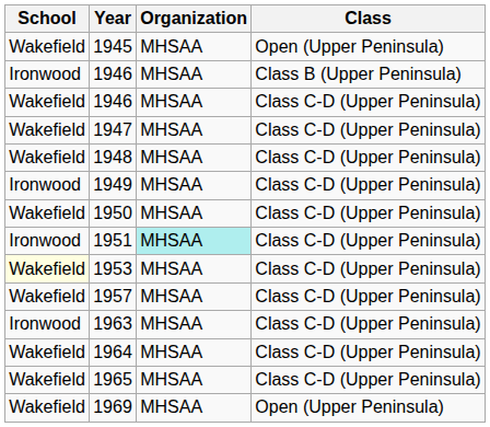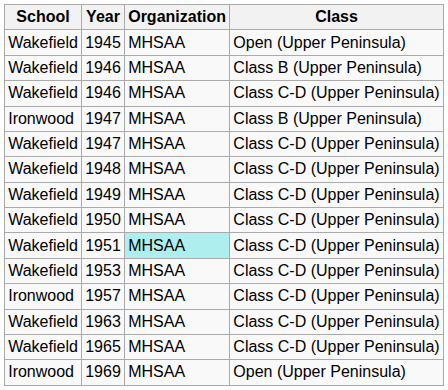1946 / Class B (Upper Peninsula) | School: Ironwood -> Wakefield
+ row: Ironwood | 1947 | MHSAA | Class B (Upper Peninsula)
1949 | School: Ironwood -> Wakefield
1951 | School: Ironwood -> Wakefield
1953 | School: lightyellow background -> no background
1957 | School: Wakefield -> Ironwood
1963 | School: Ironwood -> Wakefield
- row: Wakefield | 1964 | MHSAA | Class C-D (Upper Peninsula)
1969 | School: Wakefield -> Ironwood
